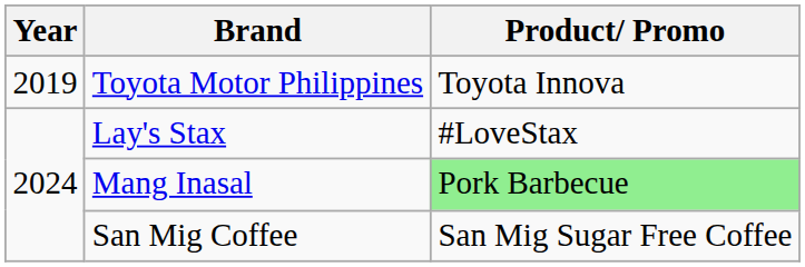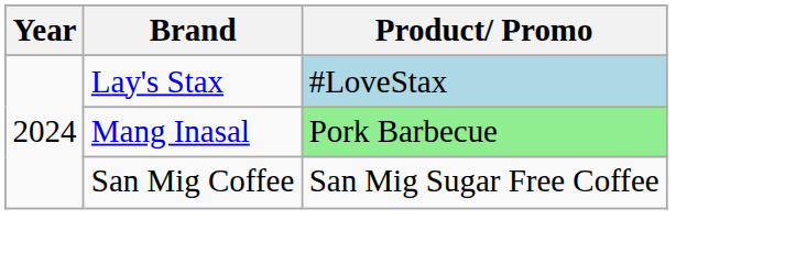- row: 2019 | Toyota Motor Philippines | Toyota Innova
Lay's Stax | Product/ Promo: no background -> lightblue background
